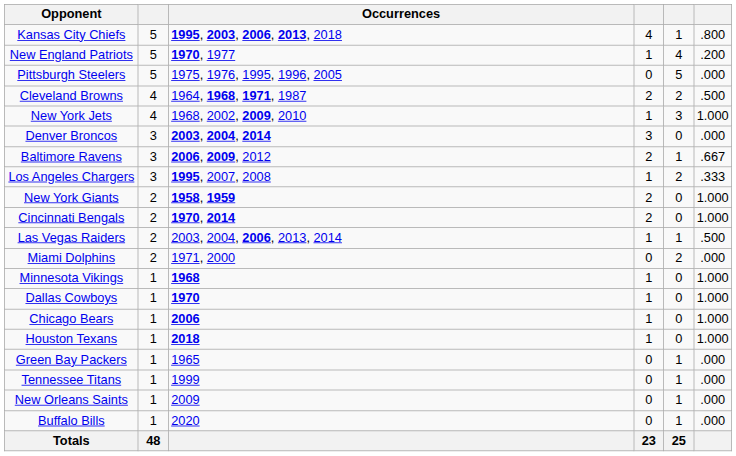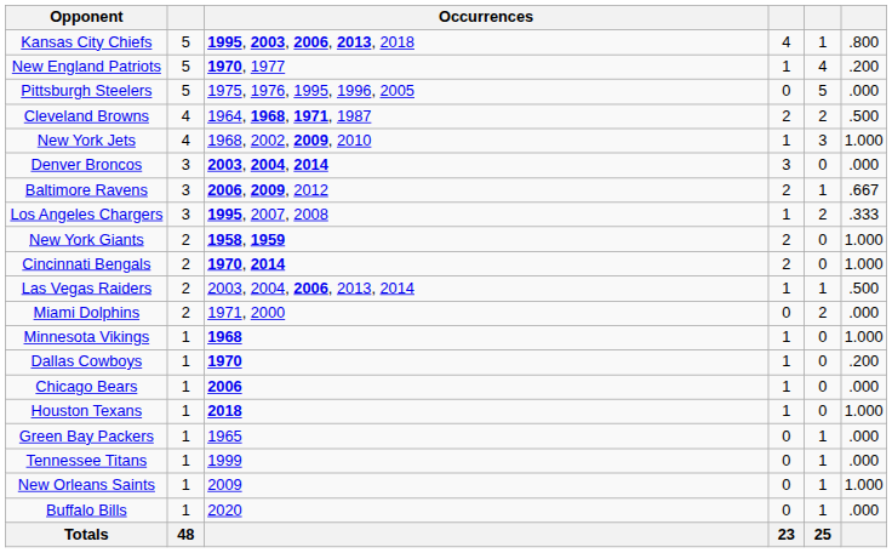Dallas Cowboys | column 6: 1.000 -> .200
Chicago Bears | column 6: 1.000 -> .000
New Orleans Saints | column 6: .000 -> 1.000
